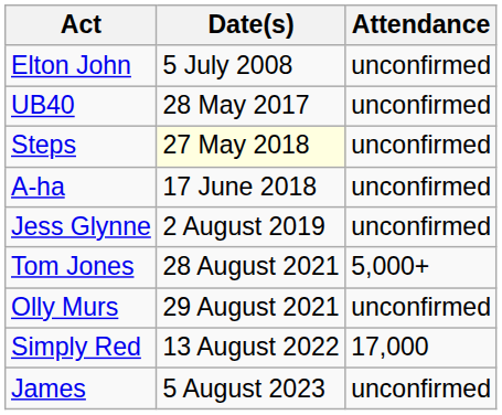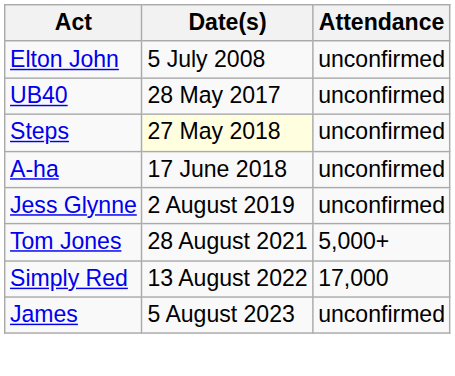- row: Olly Murs | 29 August 2021 | unconfirmed
